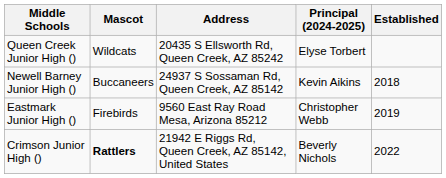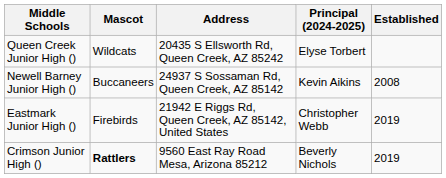Newell Barney Junior High () | Established: 2018 -> 2008
Eastmark Junior High () | Address: 9560 East Ray Road Mesa, Arizona 85212 -> 21942 E Riggs Rd, Queen Creek, AZ 85142, United States
Crimson Junior High () | Address: 21942 E Riggs Rd, Queen Creek, AZ 85142, United States -> 9560 East Ray Road Mesa, Arizona 85212
Crimson Junior High () | Established: 2022 -> 2019
